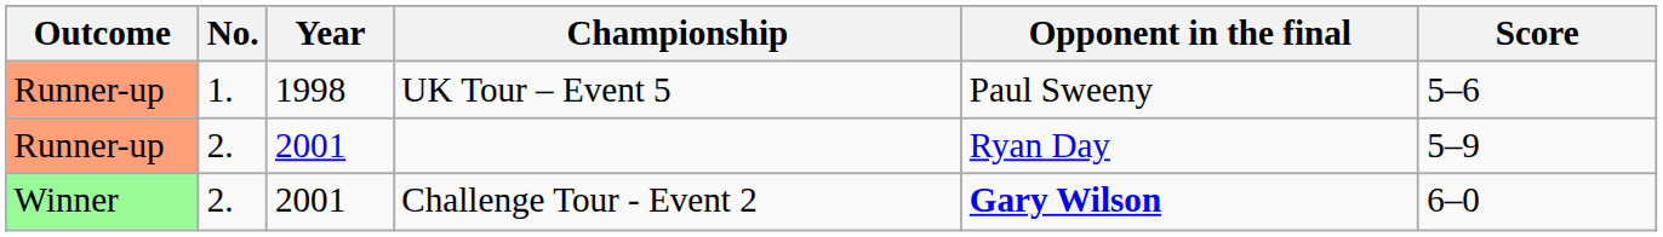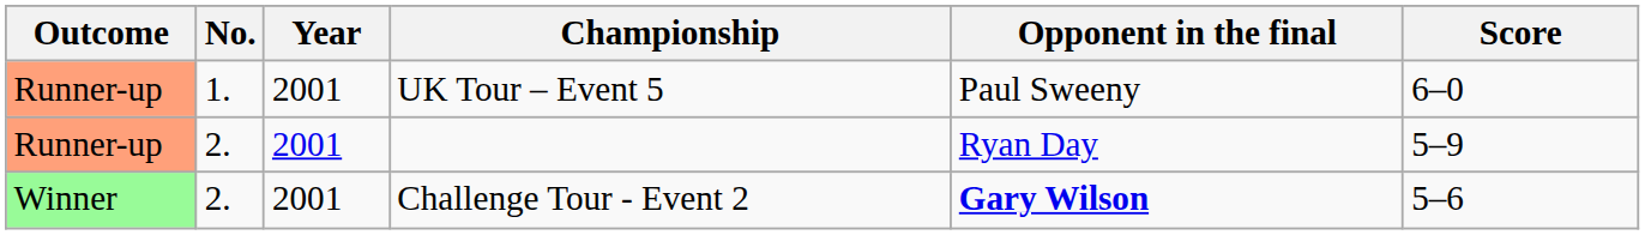UK Tour – Event 5 | Year: 1998 -> 2001
UK Tour – Event 5 | Score: 5–6 -> 6–0
Challenge Tour - Event 2 | Score: 6–0 -> 5–6
